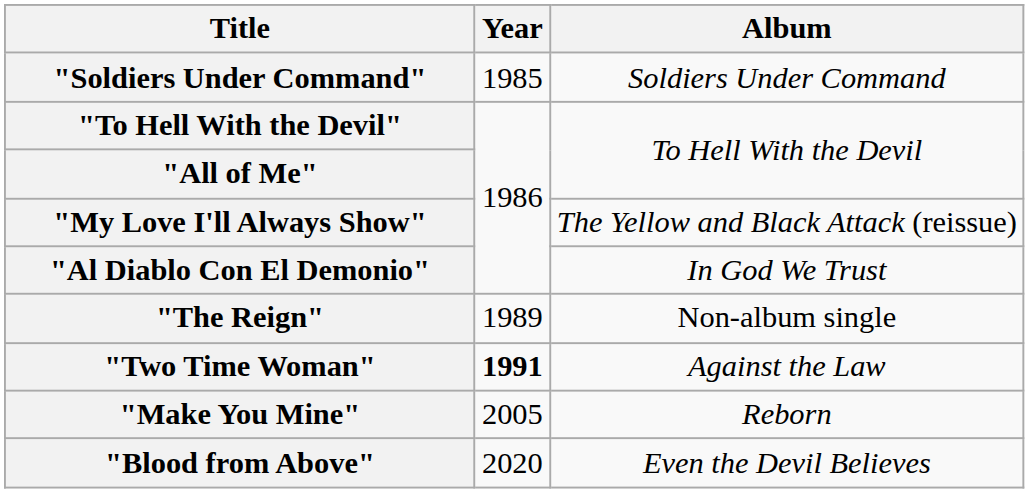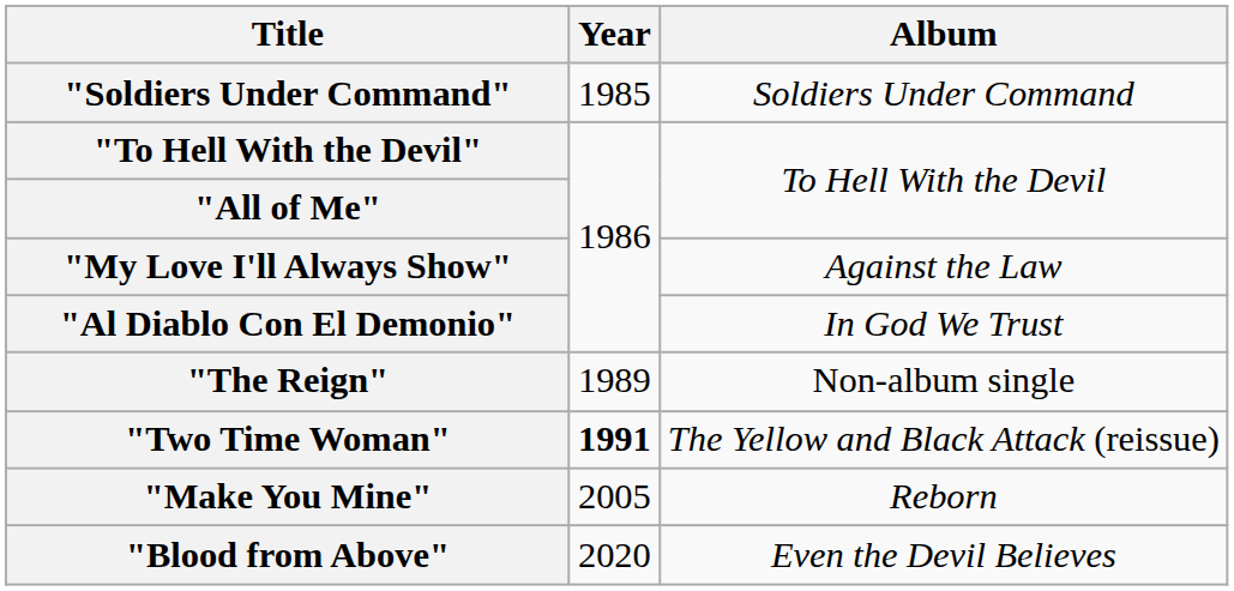"My Love I'll Always Show" | Album: The Yellow and Black Attack (reissue) -> Against the Law
"Two Time Woman" | Album: Against the Law -> The Yellow and Black Attack (reissue)
